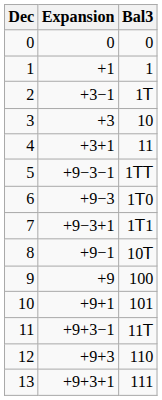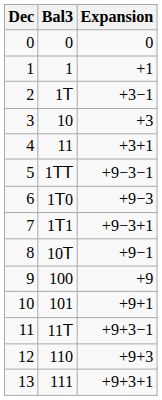columns swapped: Bal3 <-> Expansion
